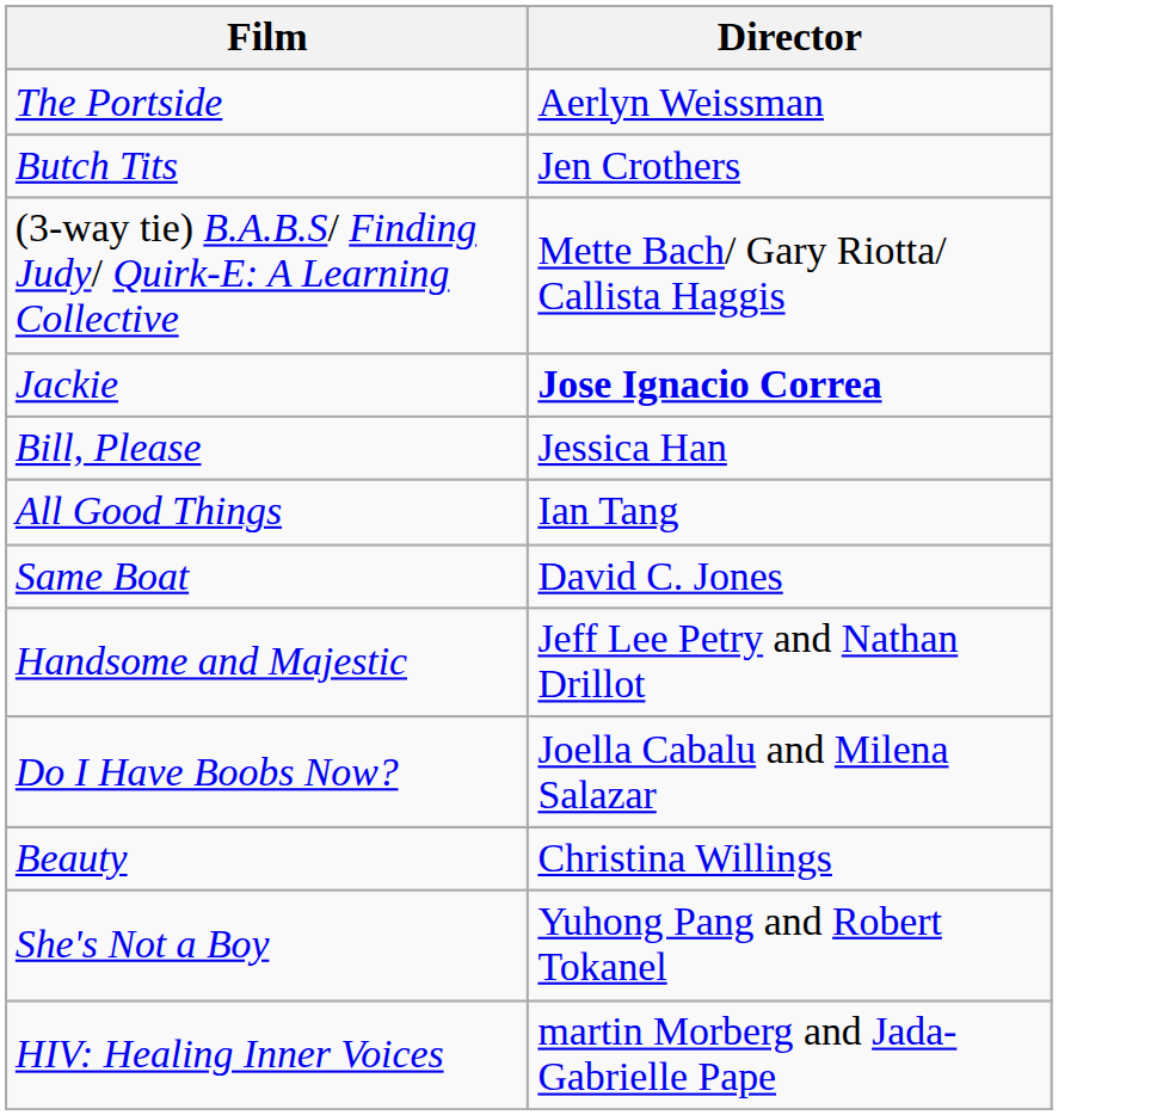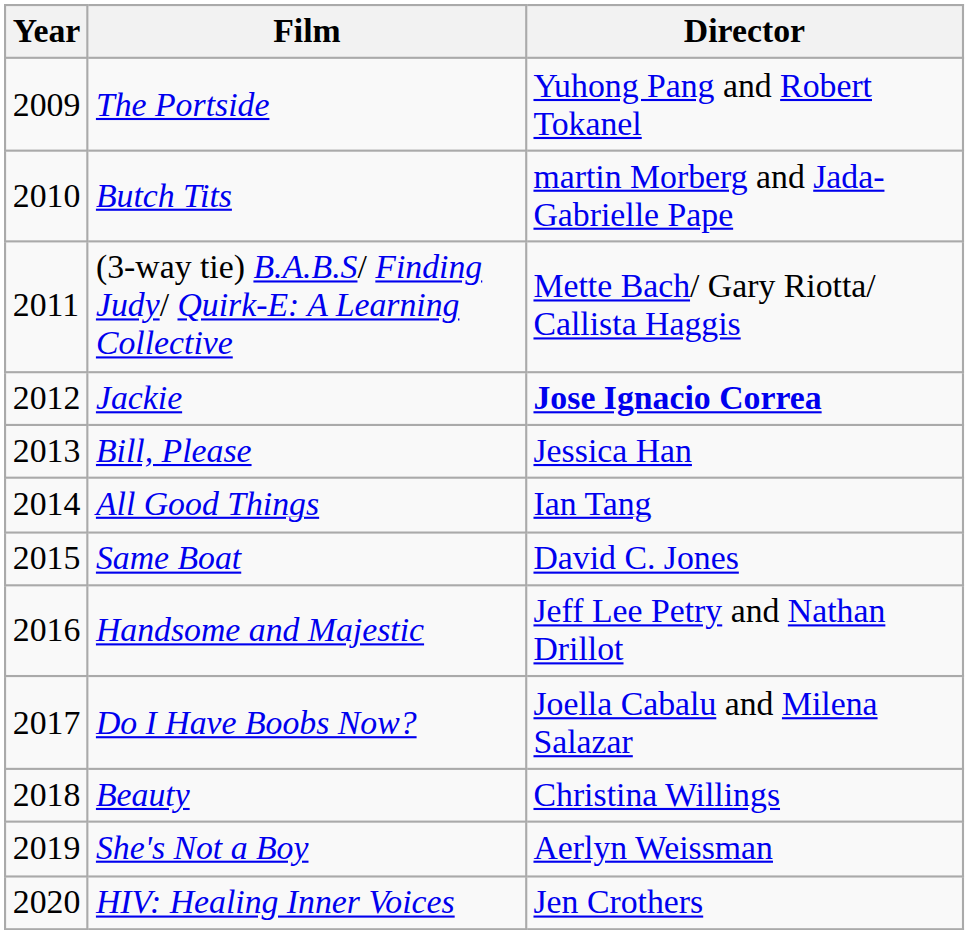+ column: Year | 2009 | 2010 | 2011 | 2012 | 2013 | 2014 | 2015 | 2016 | 2017 | 2018 | 2019 | 2020
The Portside | Director: Aerlyn Weissman -> Yuhong Pang and Robert Tokanel
Butch Tits | Director: Jen Crothers -> martin Morberg and Jada-Gabrielle Pape
She's Not a Boy | Director: Yuhong Pang and Robert Tokanel -> Aerlyn Weissman
HIV: Healing Inner Voices | Director: martin Morberg and Jada-Gabrielle Pape -> Jen Crothers
